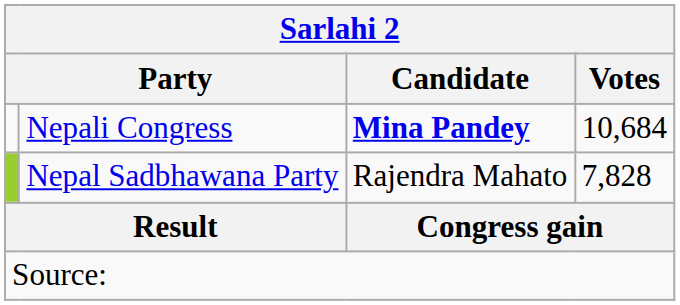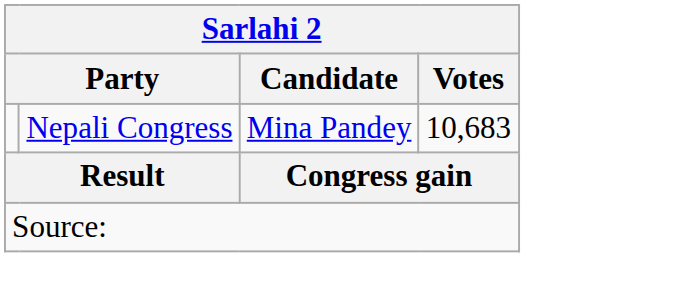Nepali Congress | Candidate: bold -> normal
Nepali Congress | Votes: 10,684 -> 10,683
- row: Nepal Sadbhawana Party | Rajendra Mahato | 7,828
